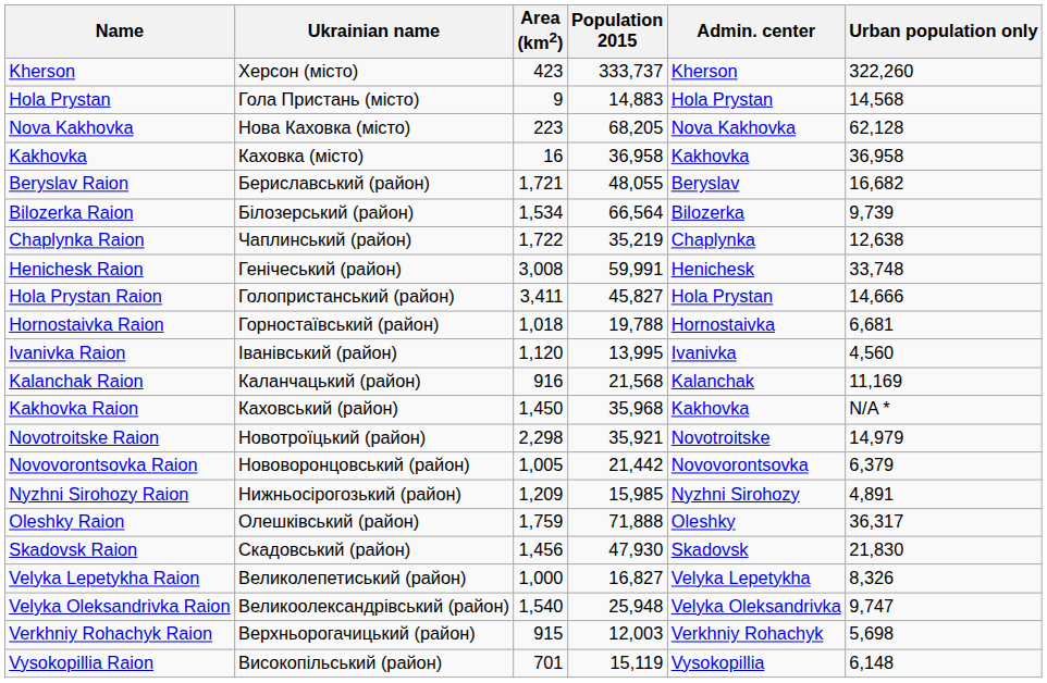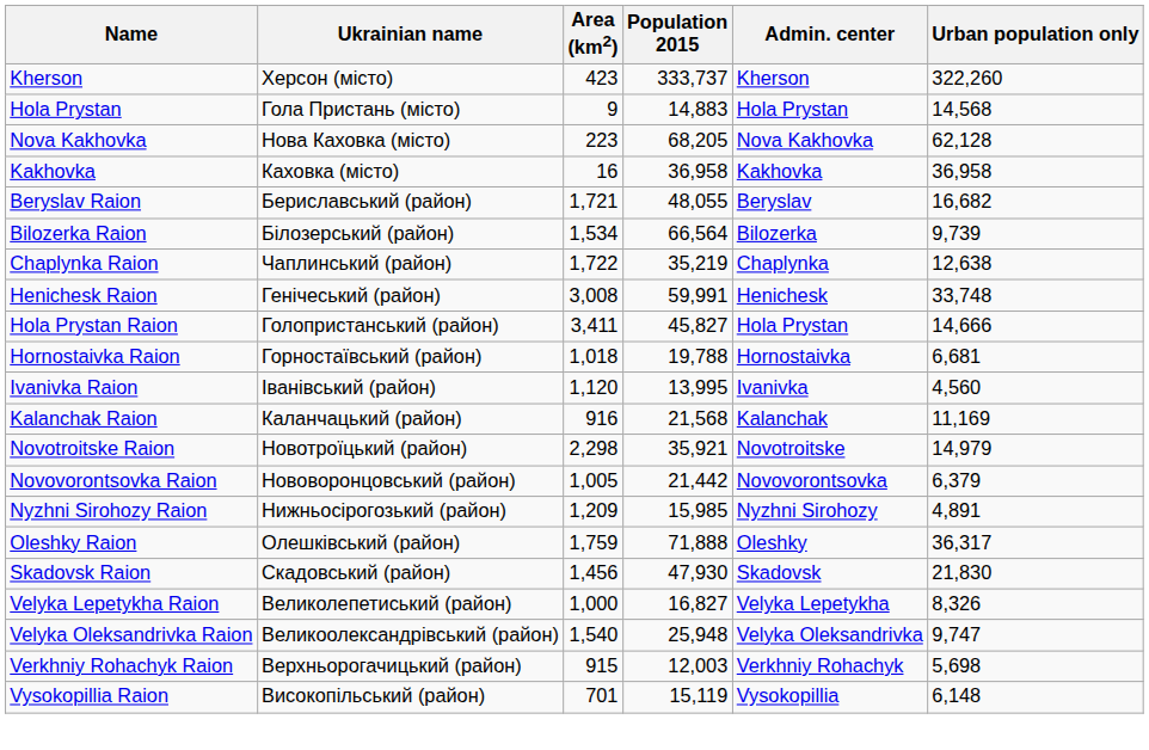- row: Kakhovka Raion | Каховський (район) | 1,450 | 35,968 | Kakhovka | N/A *
